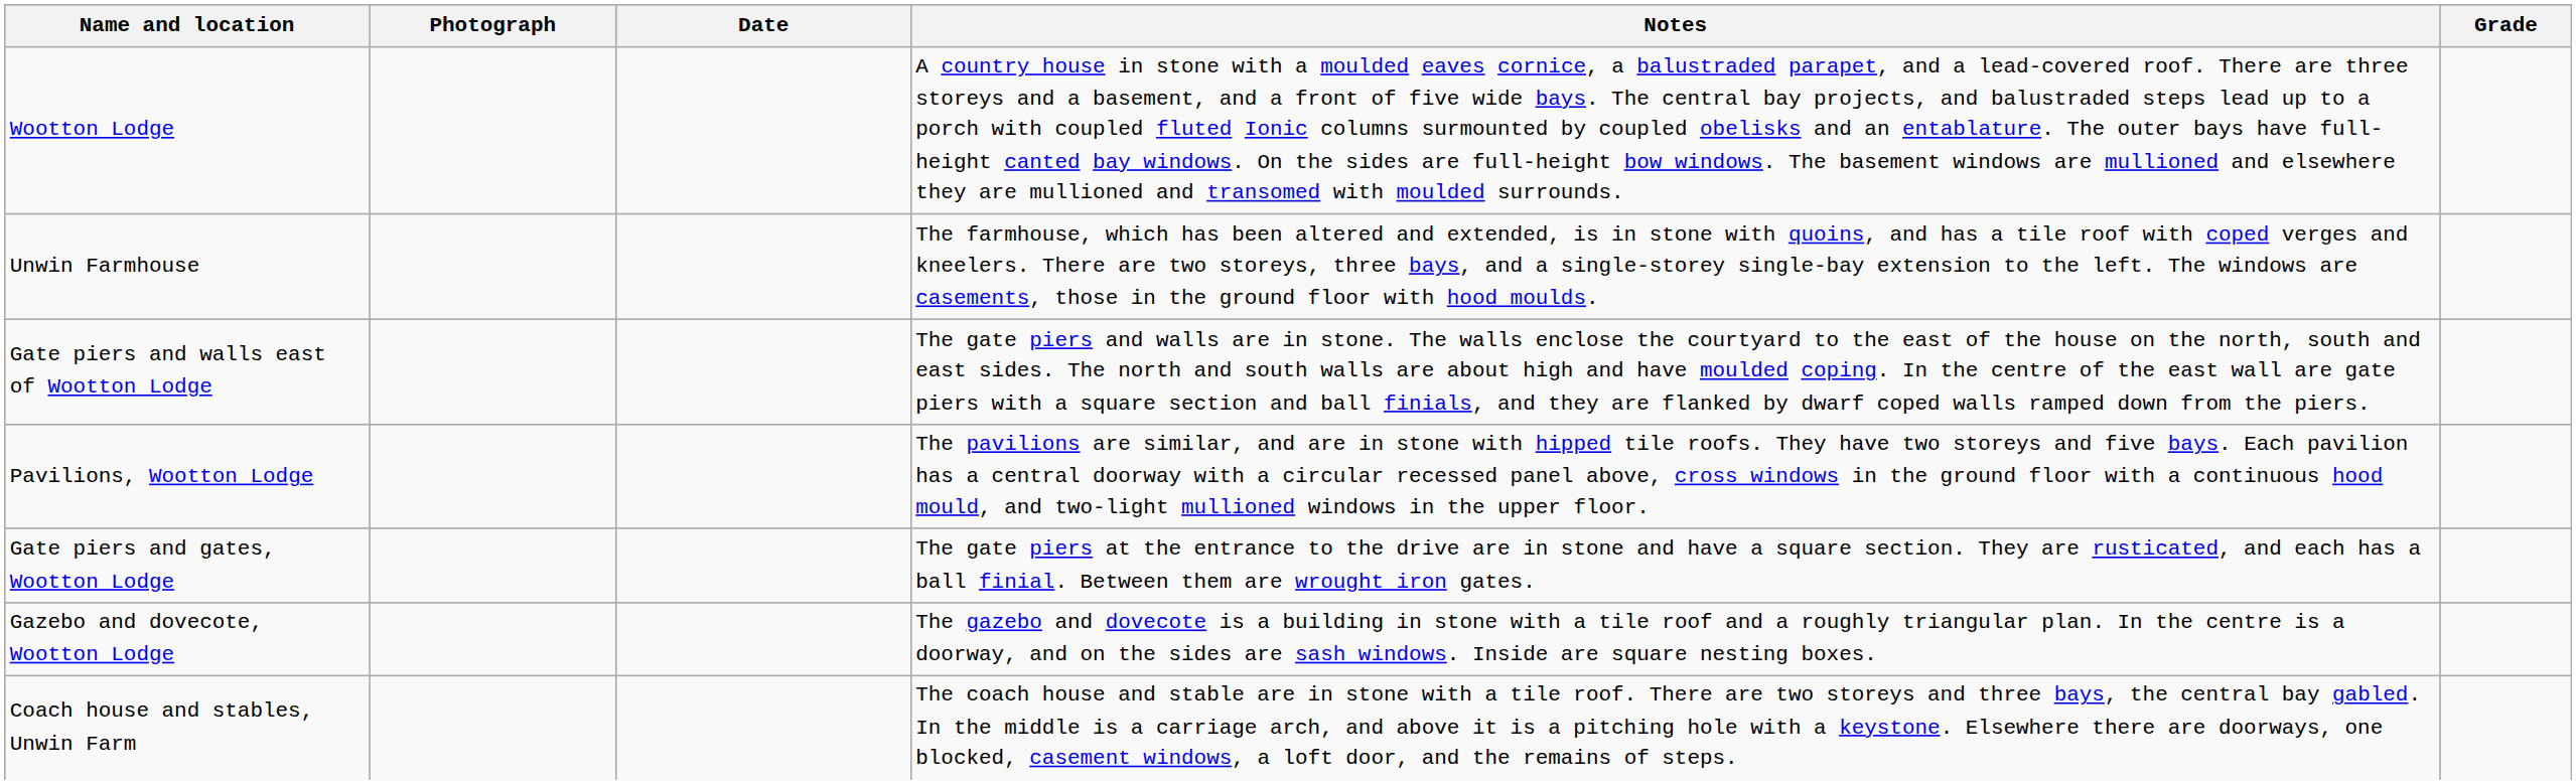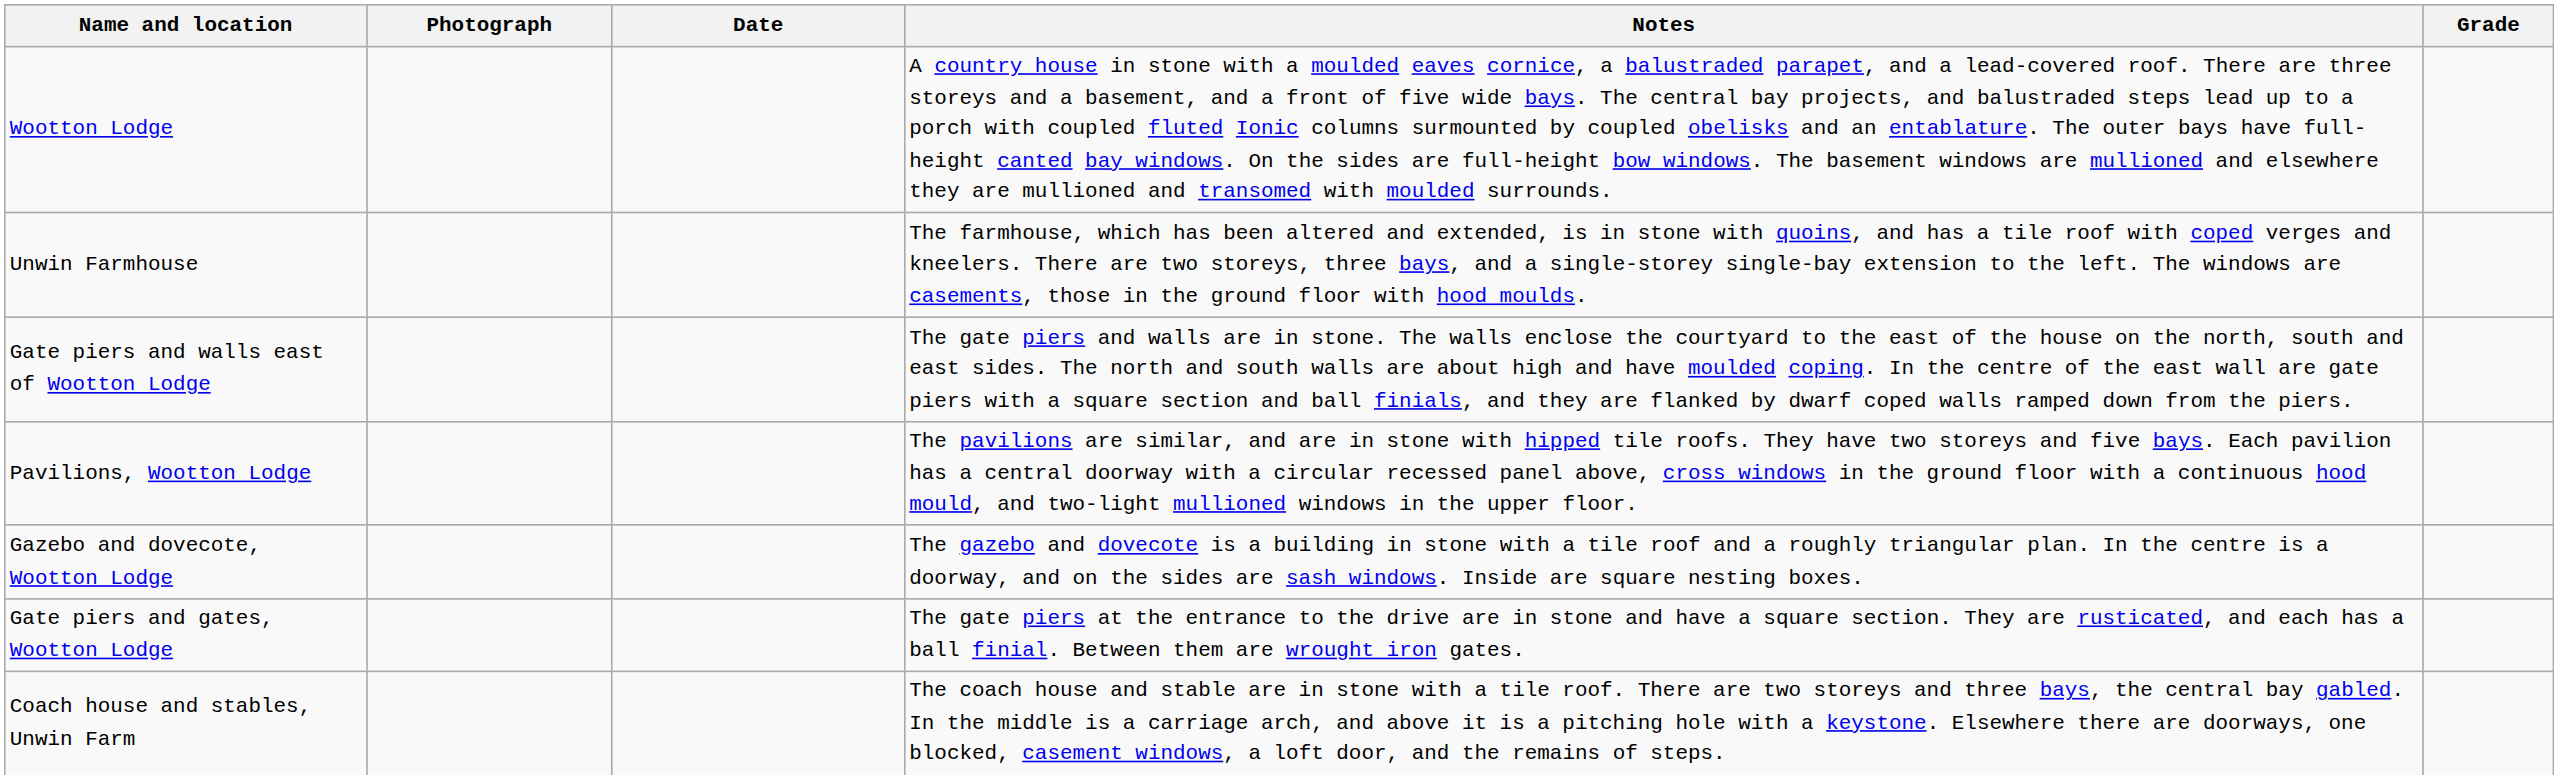rows swapped: Gate piers and gates, Wootton Lodge <-> Gazebo and dovecote, Wootton Lodge
